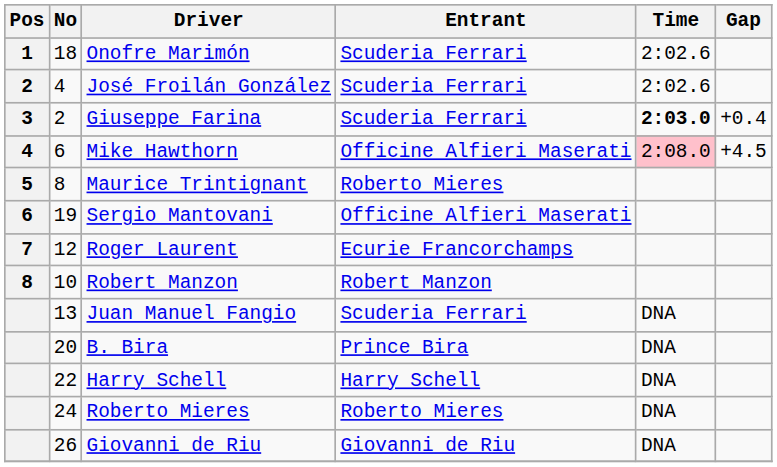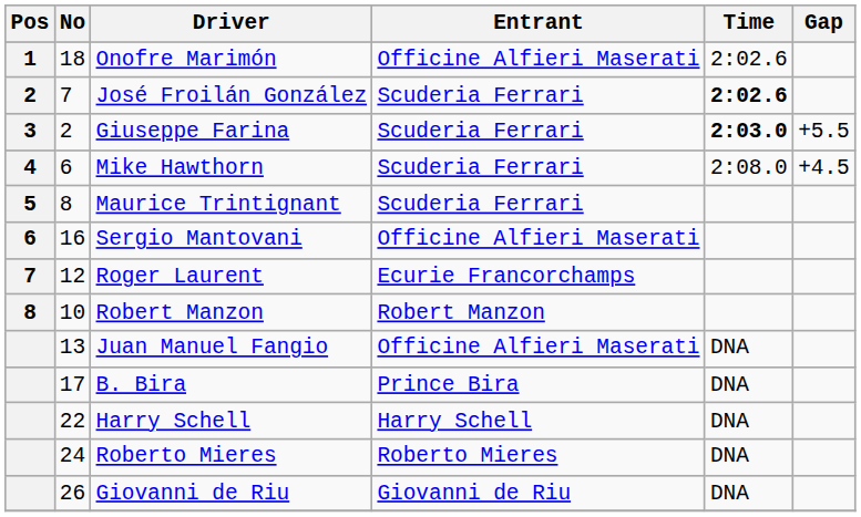Onofre Marimón | Entrant: Scuderia Ferrari -> Officine Alfieri Maserati
José Froilán González | No: 4 -> 7
José Froilán González | Time: normal -> bold
Giuseppe Farina | Gap: +0.4 -> +5.5
Mike Hawthorn | Entrant: Officine Alfieri Maserati -> Scuderia Ferrari
Mike Hawthorn | Time: pink background -> no background
Maurice Trintignant | Entrant: Roberto Mieres -> Scuderia Ferrari
Sergio Mantovani | No: 19 -> 16
Juan Manuel Fangio | Entrant: Scuderia Ferrari -> Officine Alfieri Maserati
B. Bira | No: 20 -> 17
